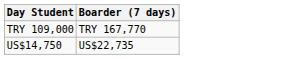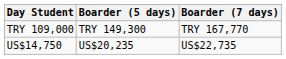+ column: Boarder (5 days) | TRY 149,300 | US$20,235
